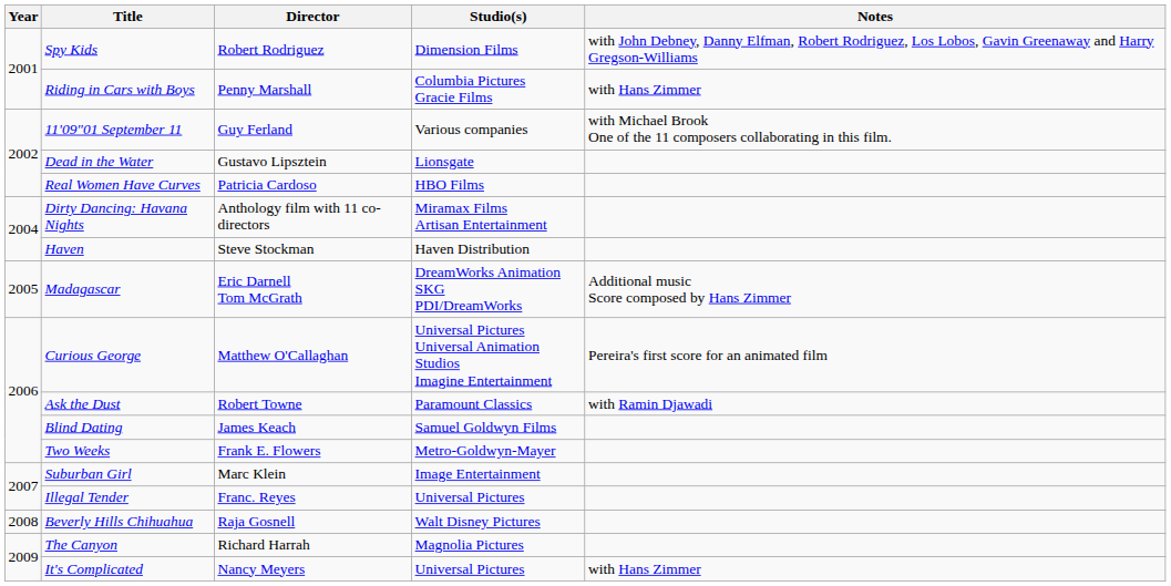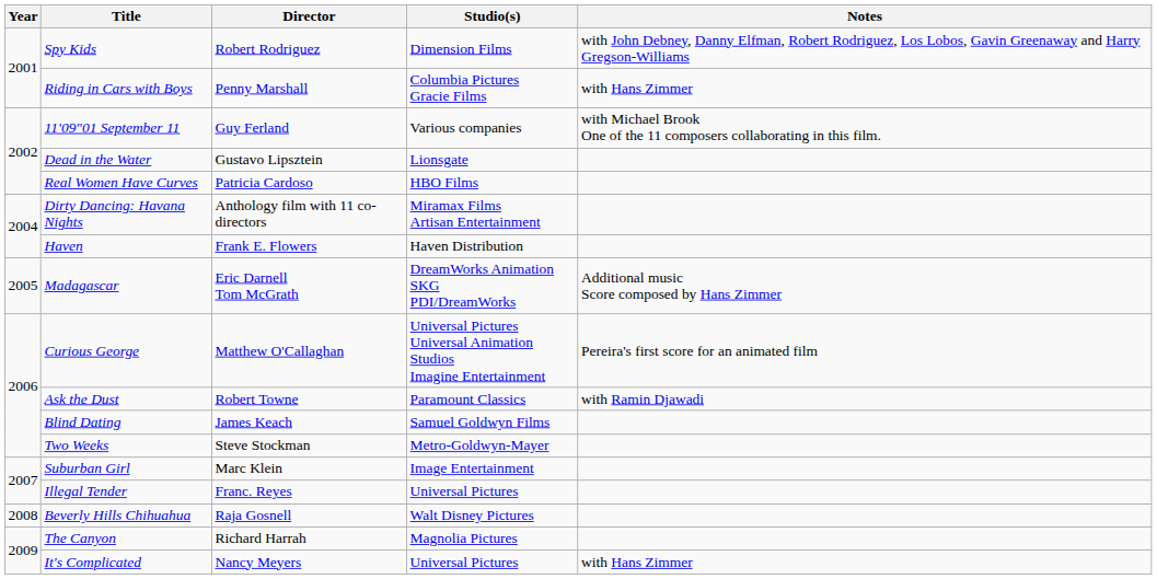Haven | Director: Steve Stockman -> Frank E. Flowers
Two Weeks | Director: Frank E. Flowers -> Steve Stockman
